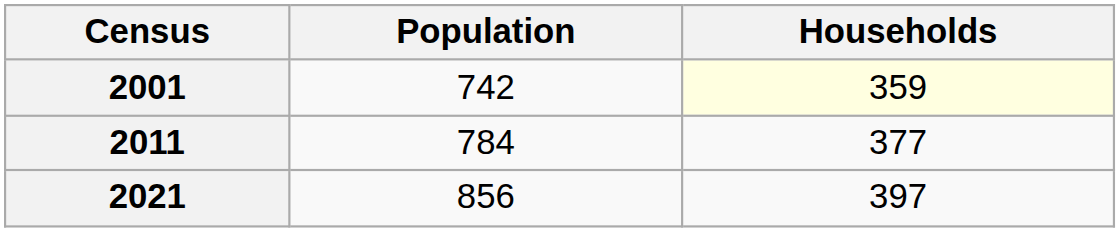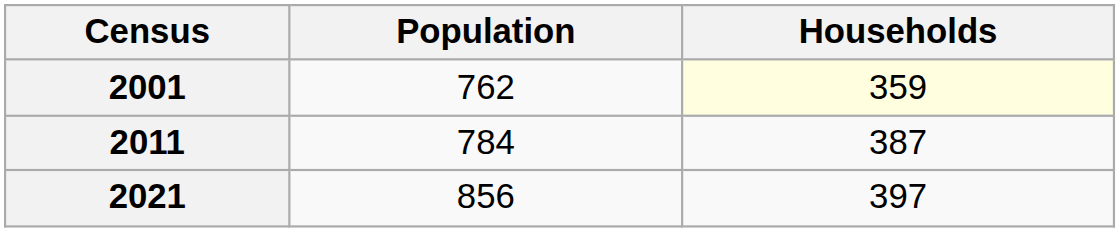2001 | Population: 742 -> 762
2011 | Households: 377 -> 387
